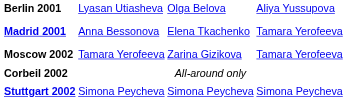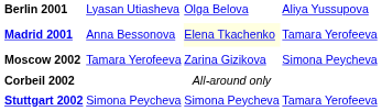Madrid 2001 | column 3: no background -> lightyellow background
Moscow 2002 | column 4: Tamara Yerofeeva -> Simona Peycheva
Stuttgart 2002 | column 4: Simona Peycheva -> Tamara Yerofeeva
